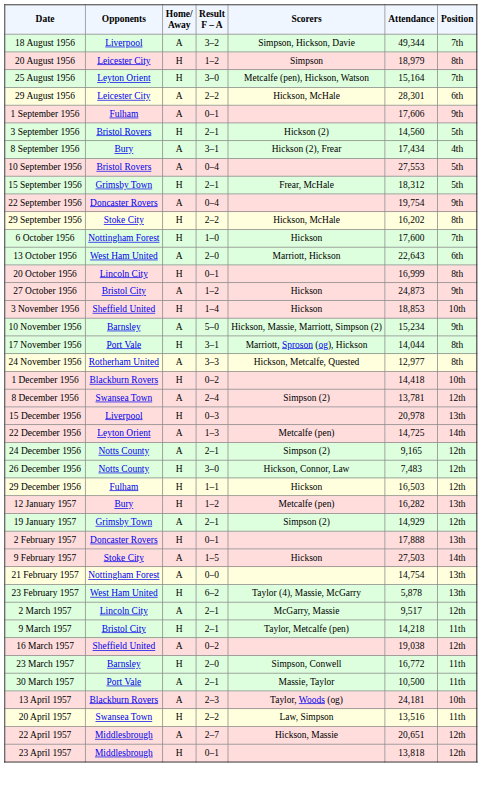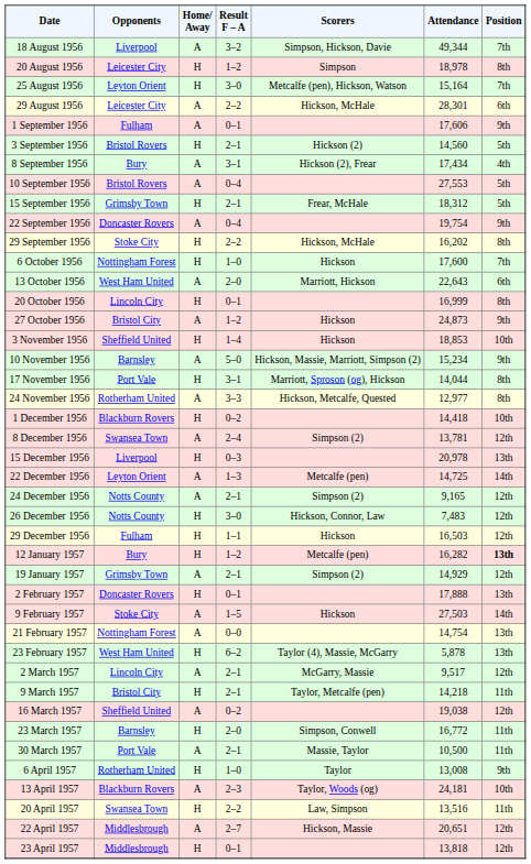20 August 1956 | Attendance: 18,979 -> 18,978
12 January 1957 | Position: normal -> bold
+ row: 6 April 1957 | Rotherham United | H | 1–0 | Taylor | 13,008 | 9th
